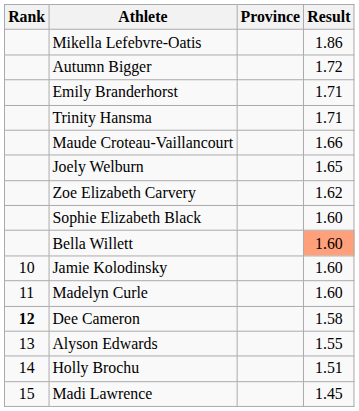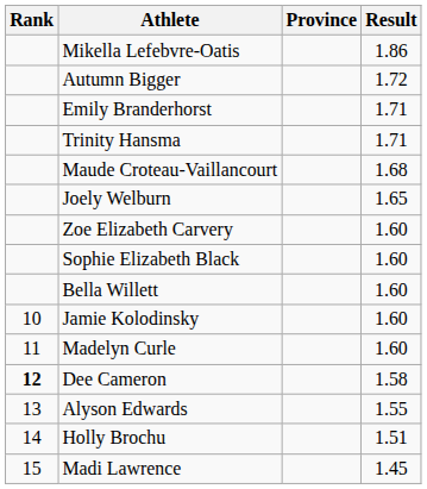Maude Croteau-Vaillancourt | Result: 1.66 -> 1.68
Zoe Elizabeth Carvery | Result: 1.62 -> 1.60
Bella Willett | Result: lightsalmon background -> no background
